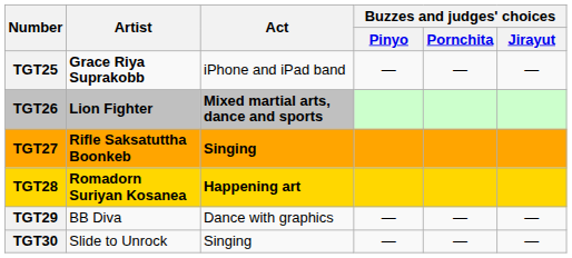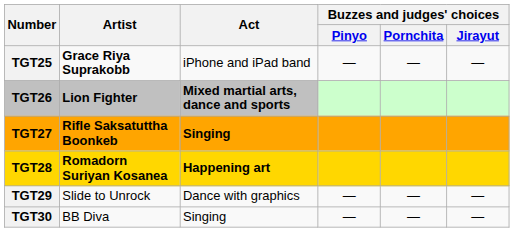TGT29 | Artist: BB Diva -> Slide to Unrock
TGT30 | Artist: Slide to Unrock -> BB Diva
